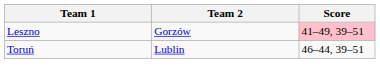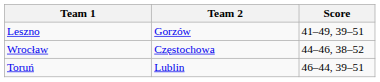Leszno | Score: pink background -> no background
+ row: Wrocław | Częstochowa | 44–46, 38–52
